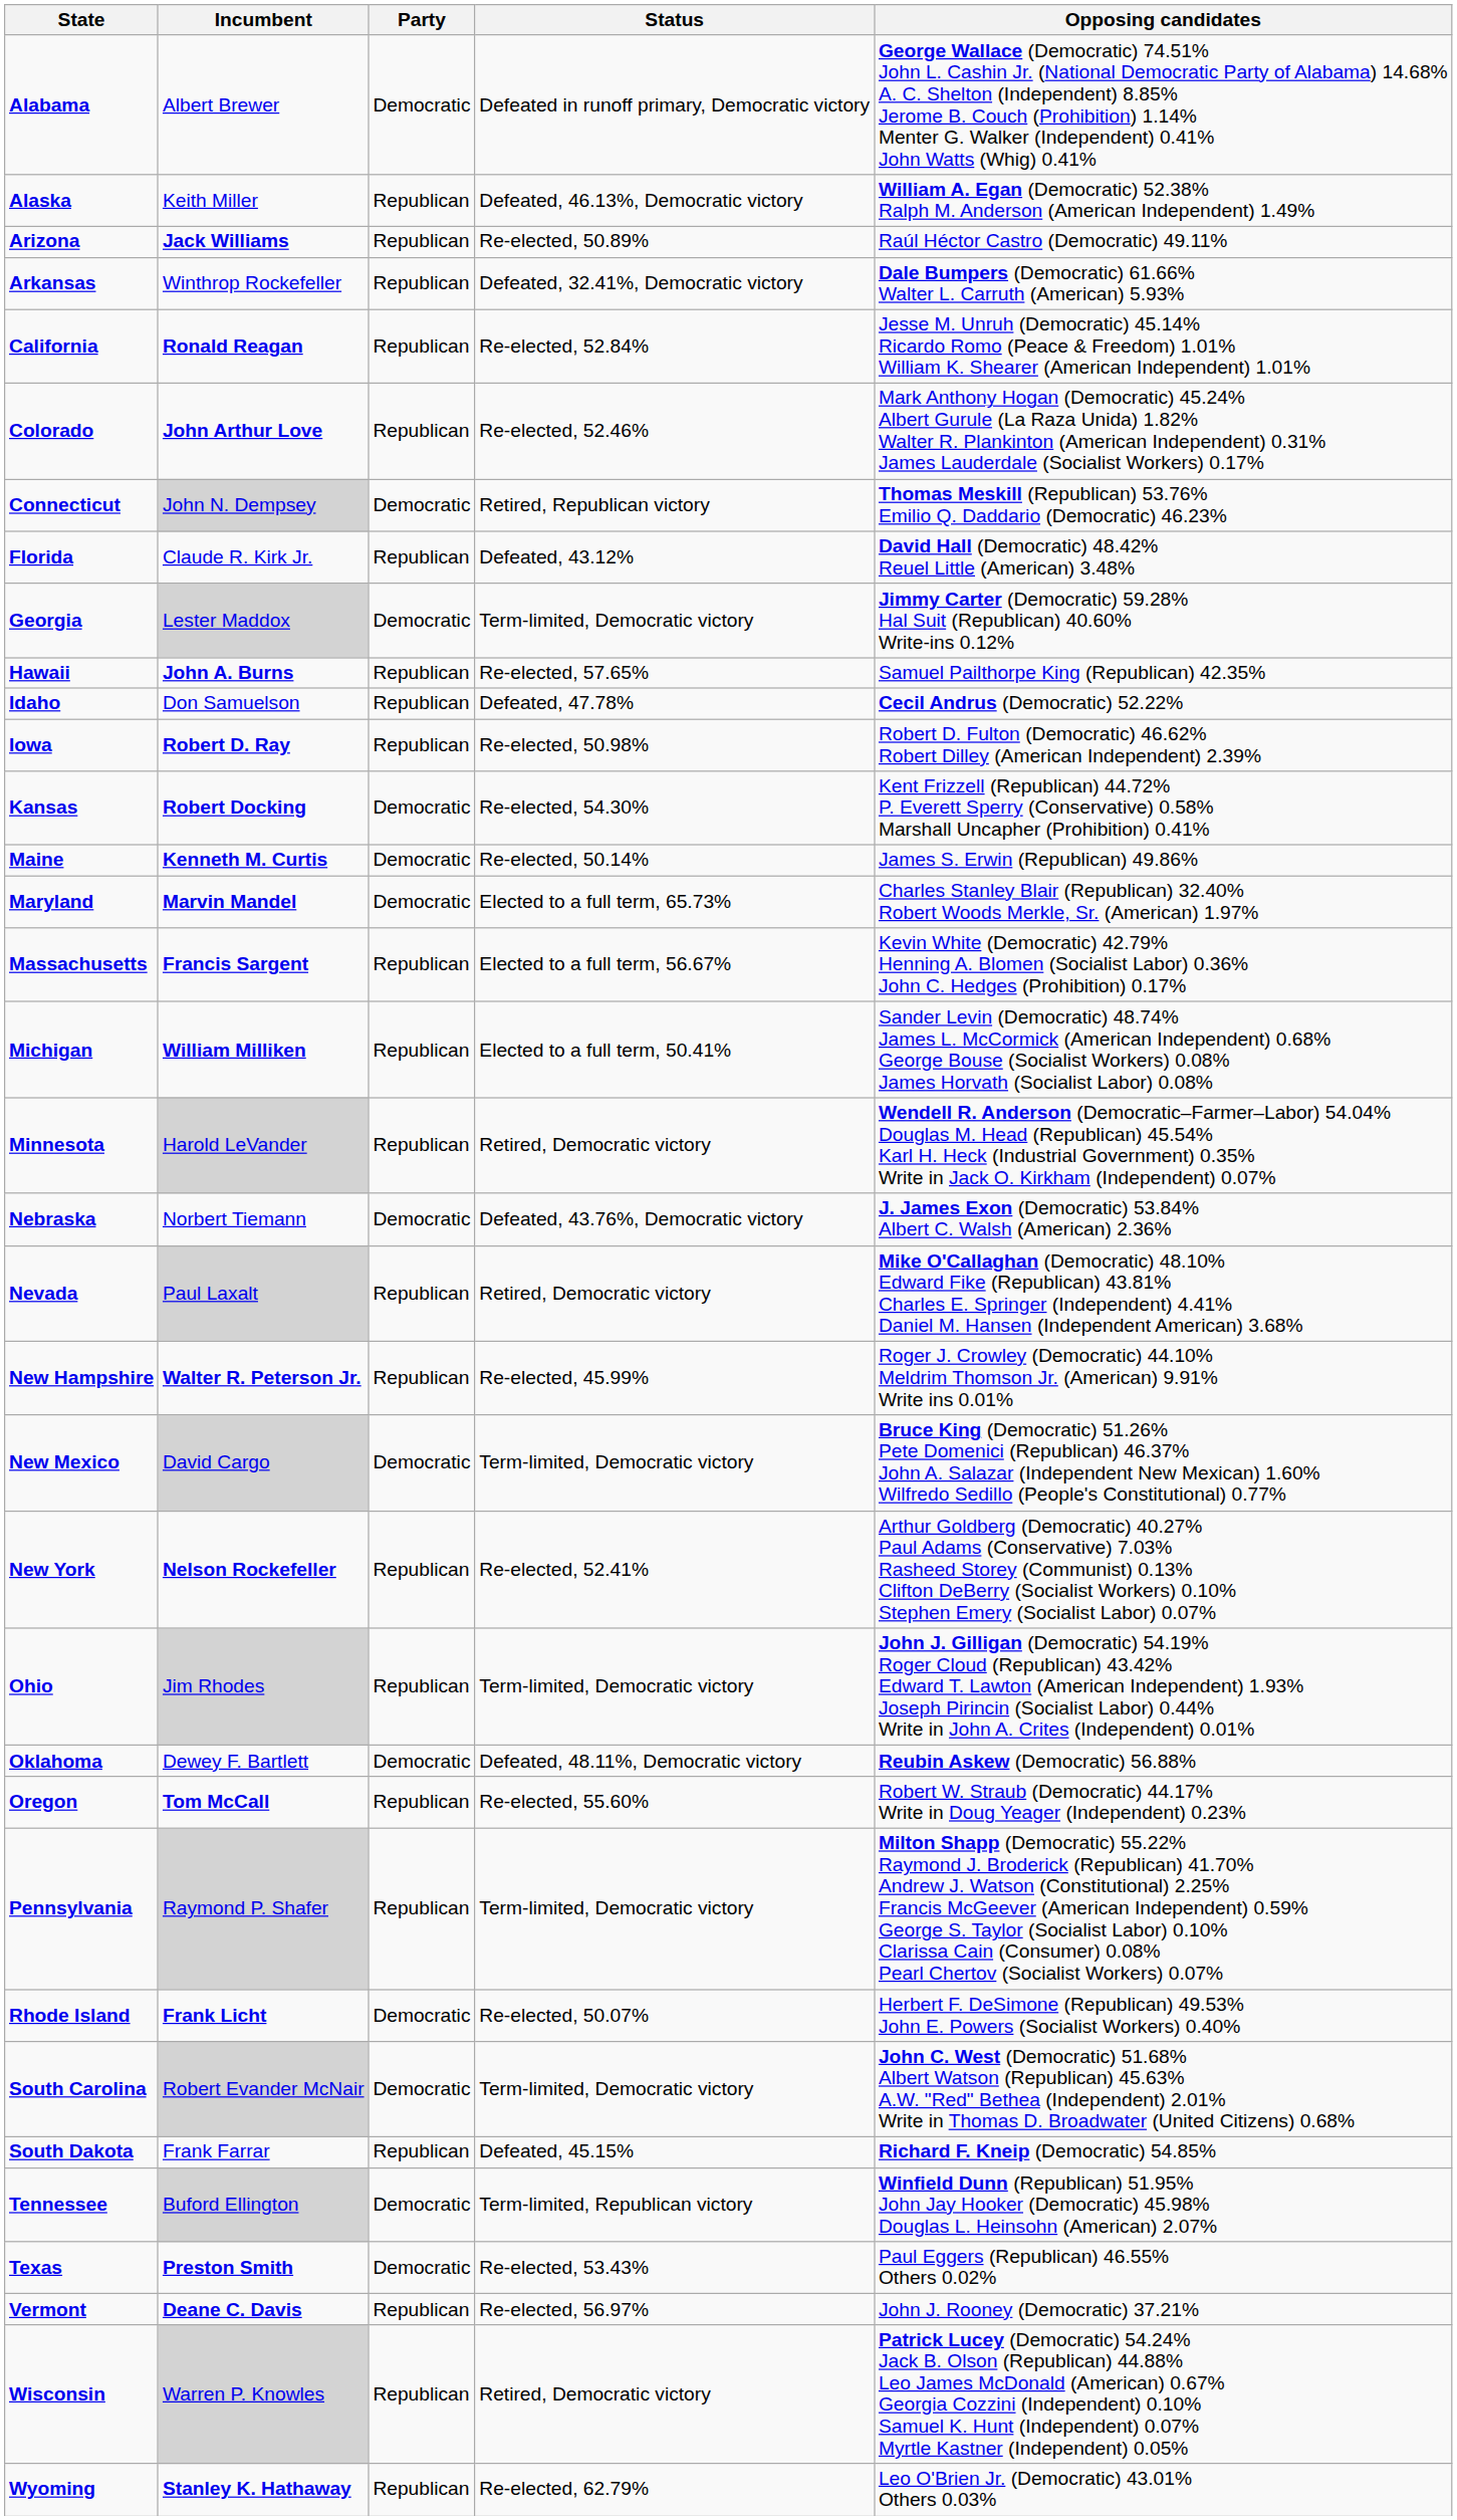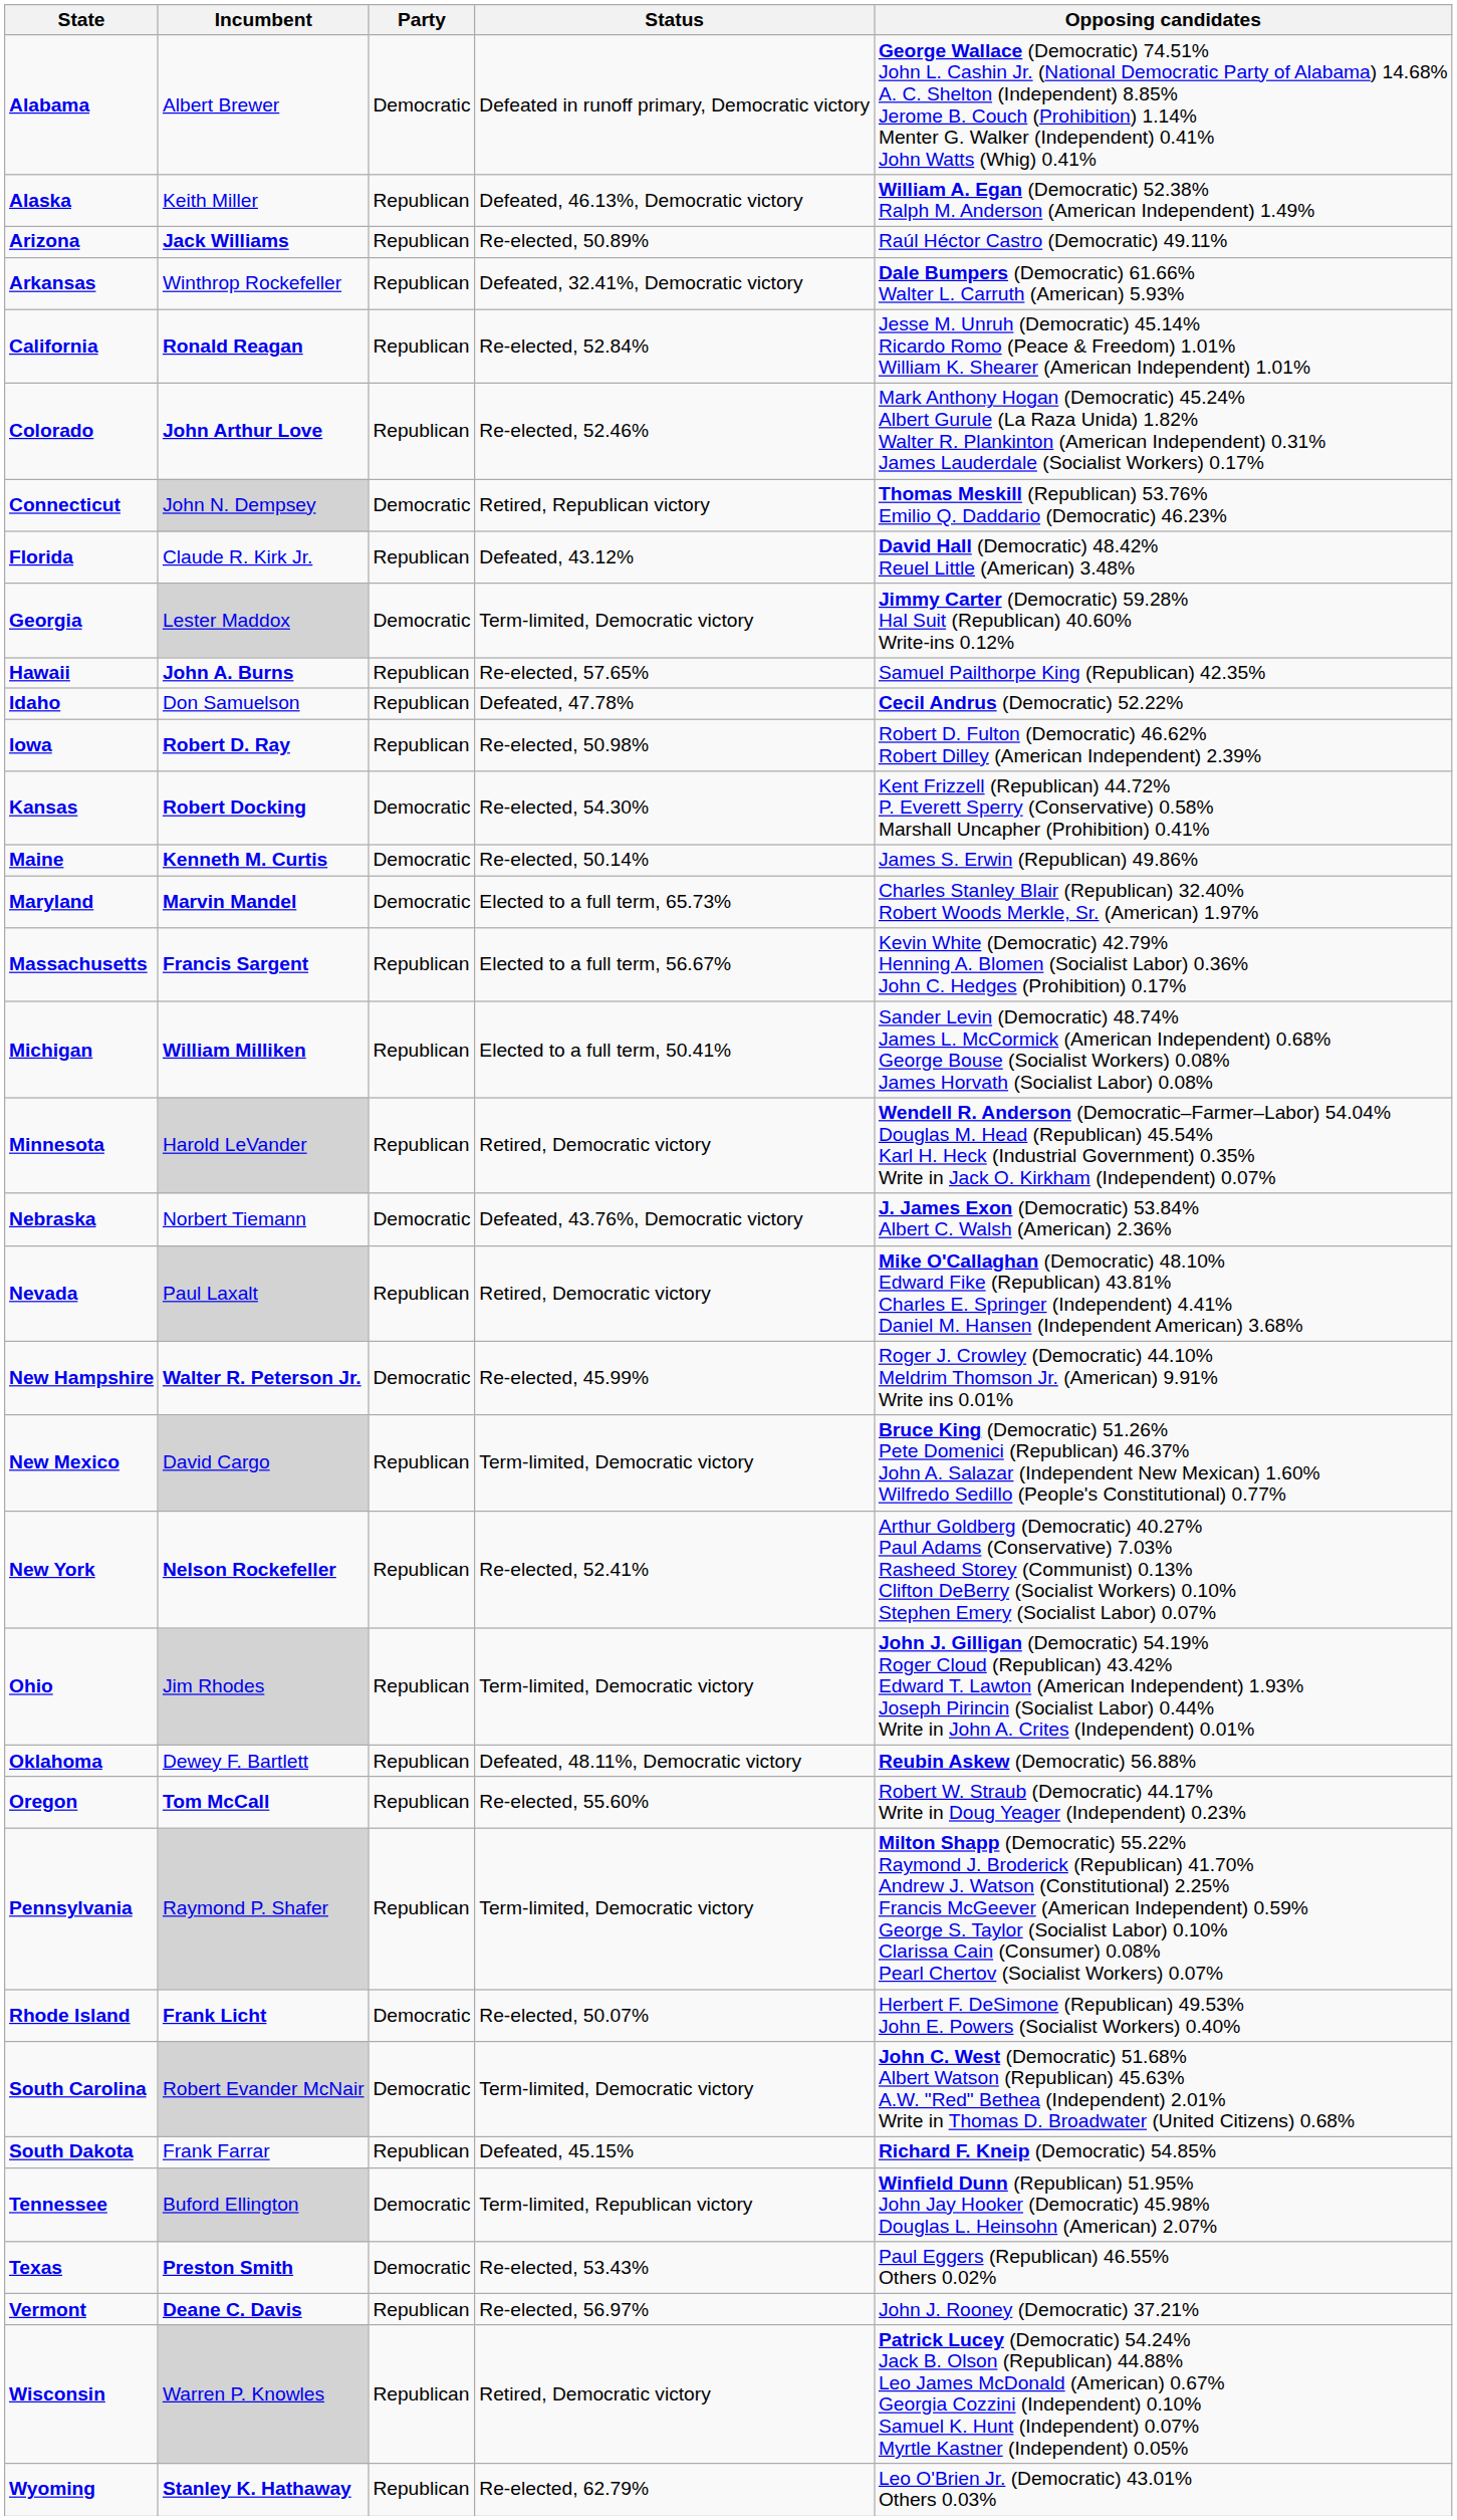New Hampshire | Party: Republican -> Democratic
New Mexico | Party: Democratic -> Republican
Oklahoma | Party: Democratic -> Republican
